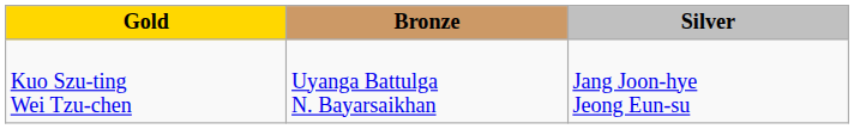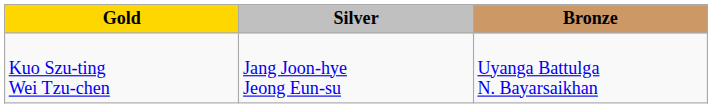columns swapped: Silver <-> Bronze
